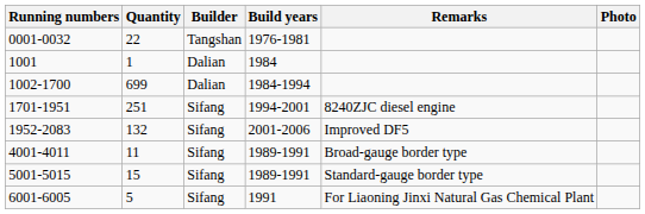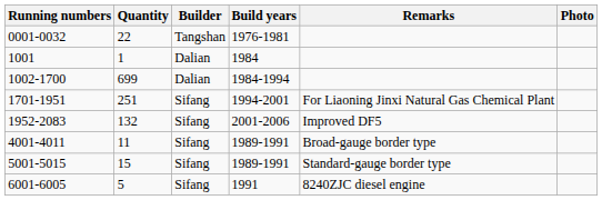1701-1951 | Remarks: 8240ZJC diesel engine -> For Liaoning Jinxi Natural Gas Chemical Plant
6001-6005 | Remarks: For Liaoning Jinxi Natural Gas Chemical Plant -> 8240ZJC diesel engine
